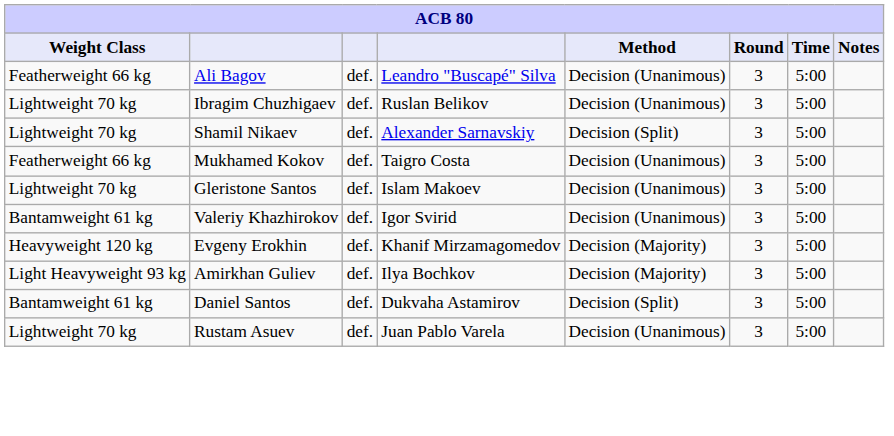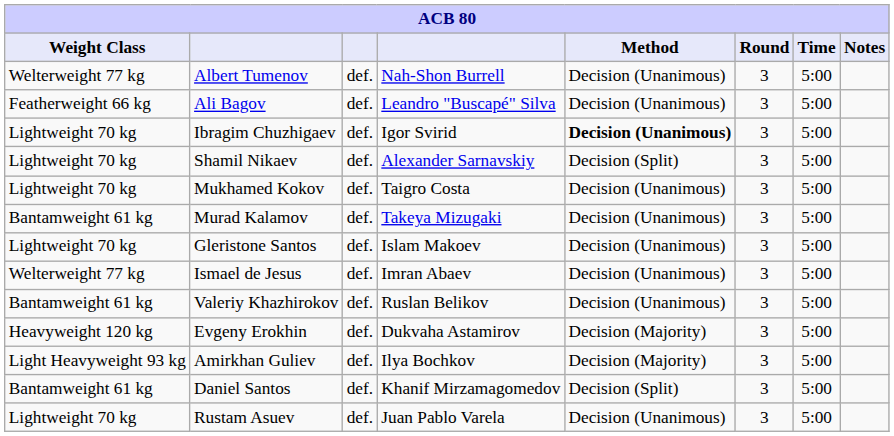+ row: Welterweight 77 kg | Albert Tumenov | def. | Nah-Shon Burrell | Decision (Unanimous) | 3 | 5:00
Ibragim Chuzhigaev | column 4: Ruslan Belikov -> Igor Svirid
Ibragim Chuzhigaev | Method: normal -> bold
Mukhamed Kokov | Weight Class: Featherweight 66 kg -> Lightweight 70 kg
+ row: Bantamweight 61 kg | Murad Kalamov | def. | Takeya Mizugaki | Decision (Unanimous) | 3 | 5:00
+ row: Welterweight 77 kg | Ismael de Jesus | def. | Imran Abaev | Decision (Unanimous) | 3 | 5:00
Valeriy Khazhirokov | column 4: Igor Svirid -> Ruslan Belikov
Evgeny Erokhin | column 4: Khanif Mirzamagomedov -> Dukvaha Astamirov
Daniel Santos | column 4: Dukvaha Astamirov -> Khanif Mirzamagomedov
